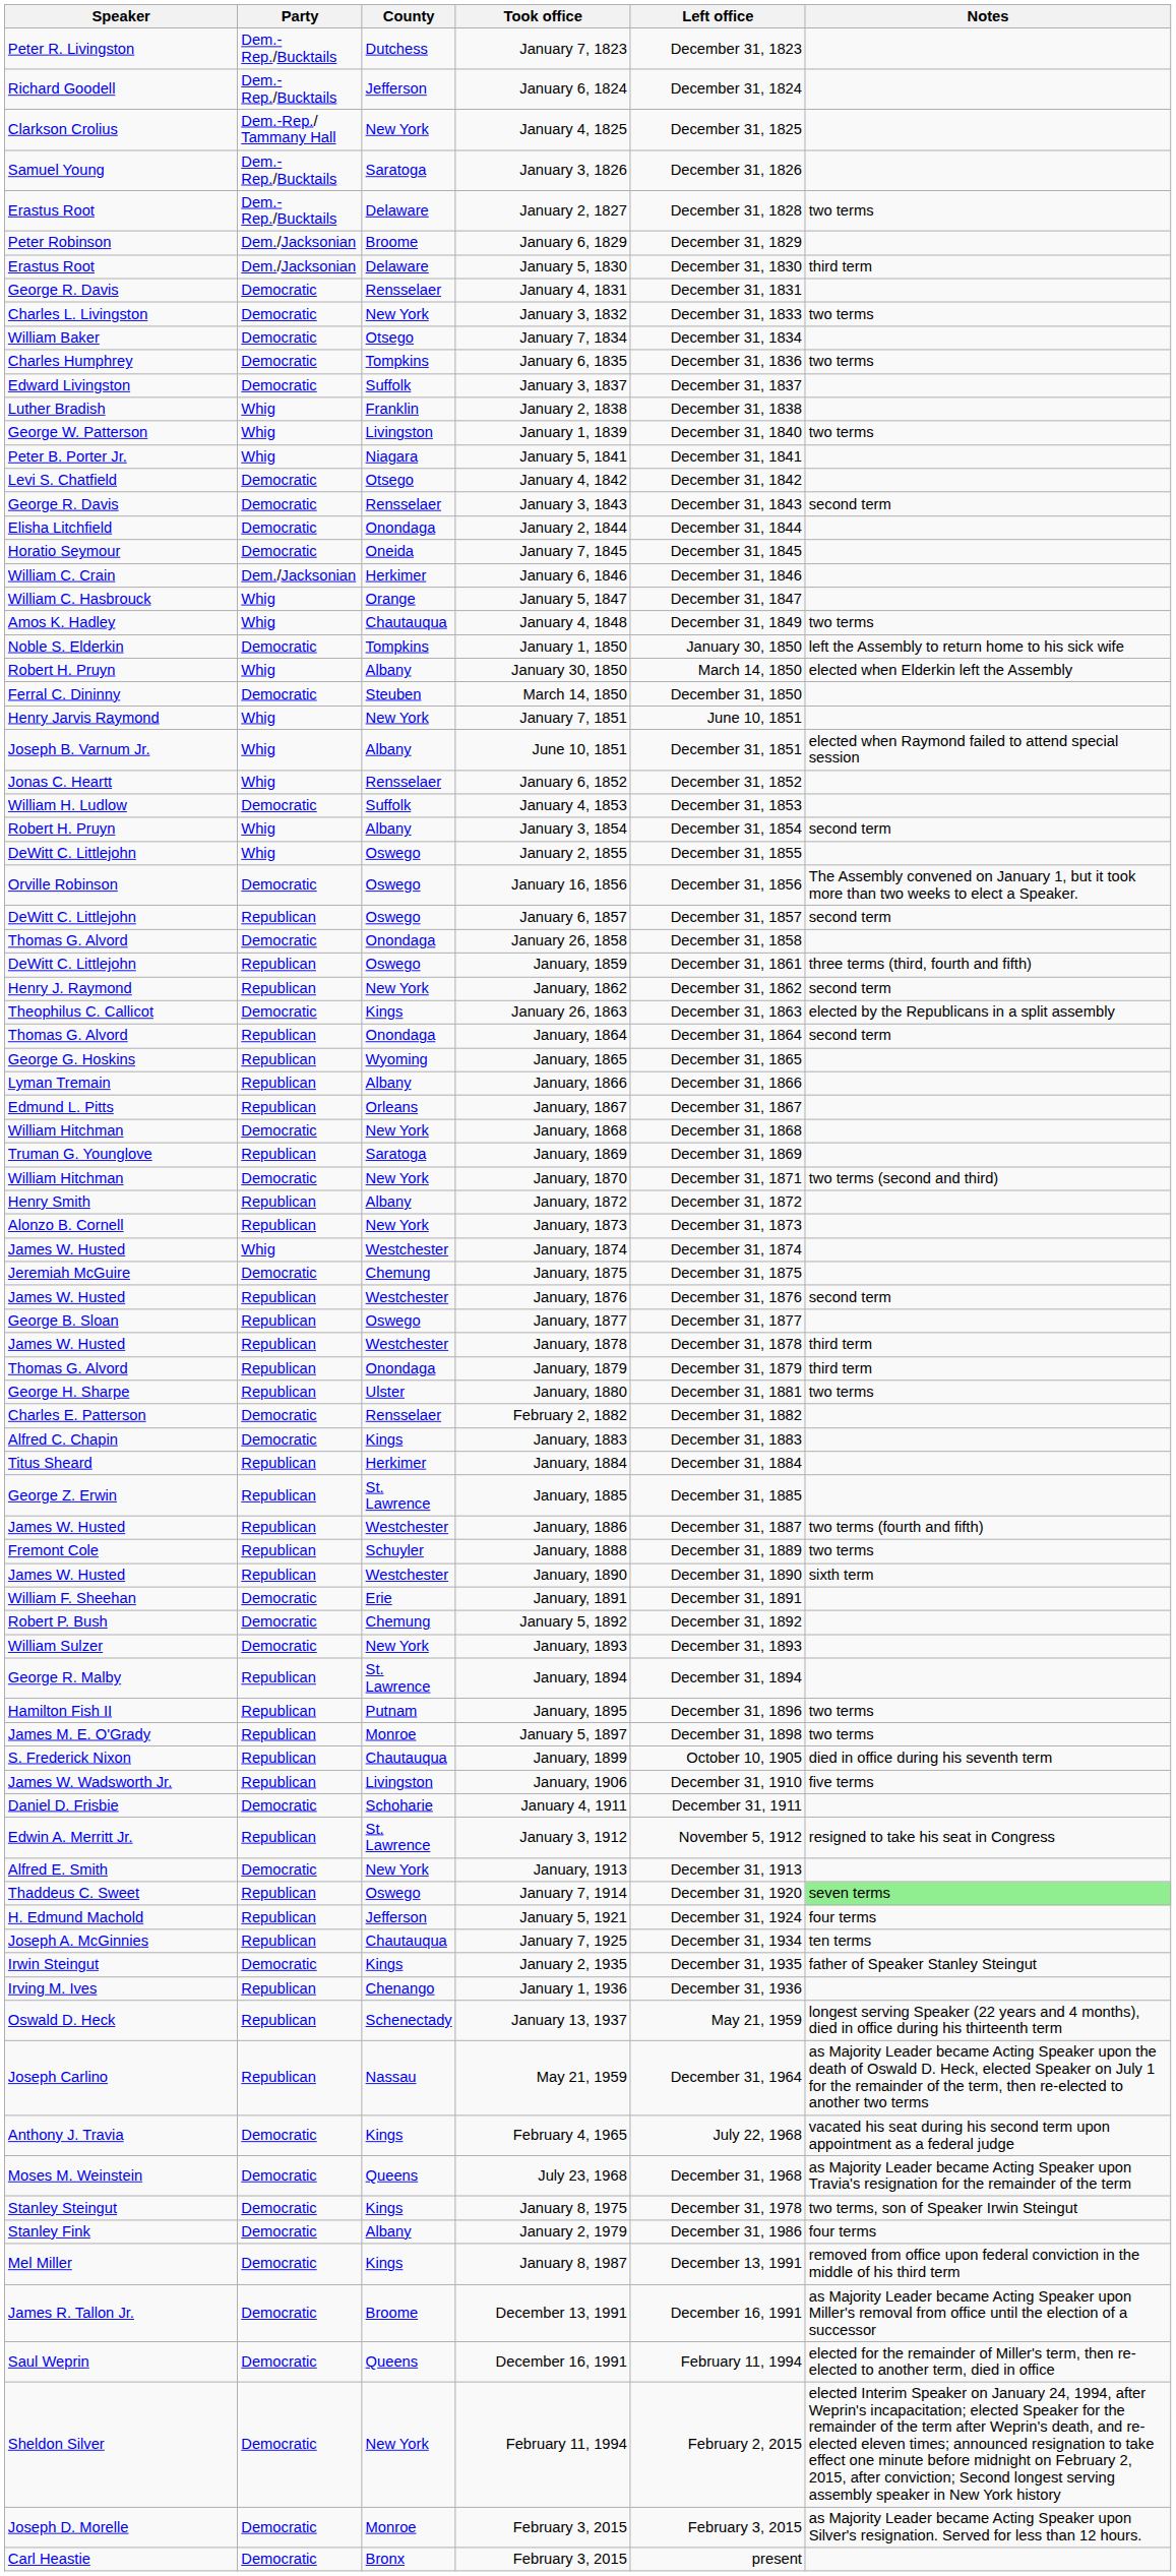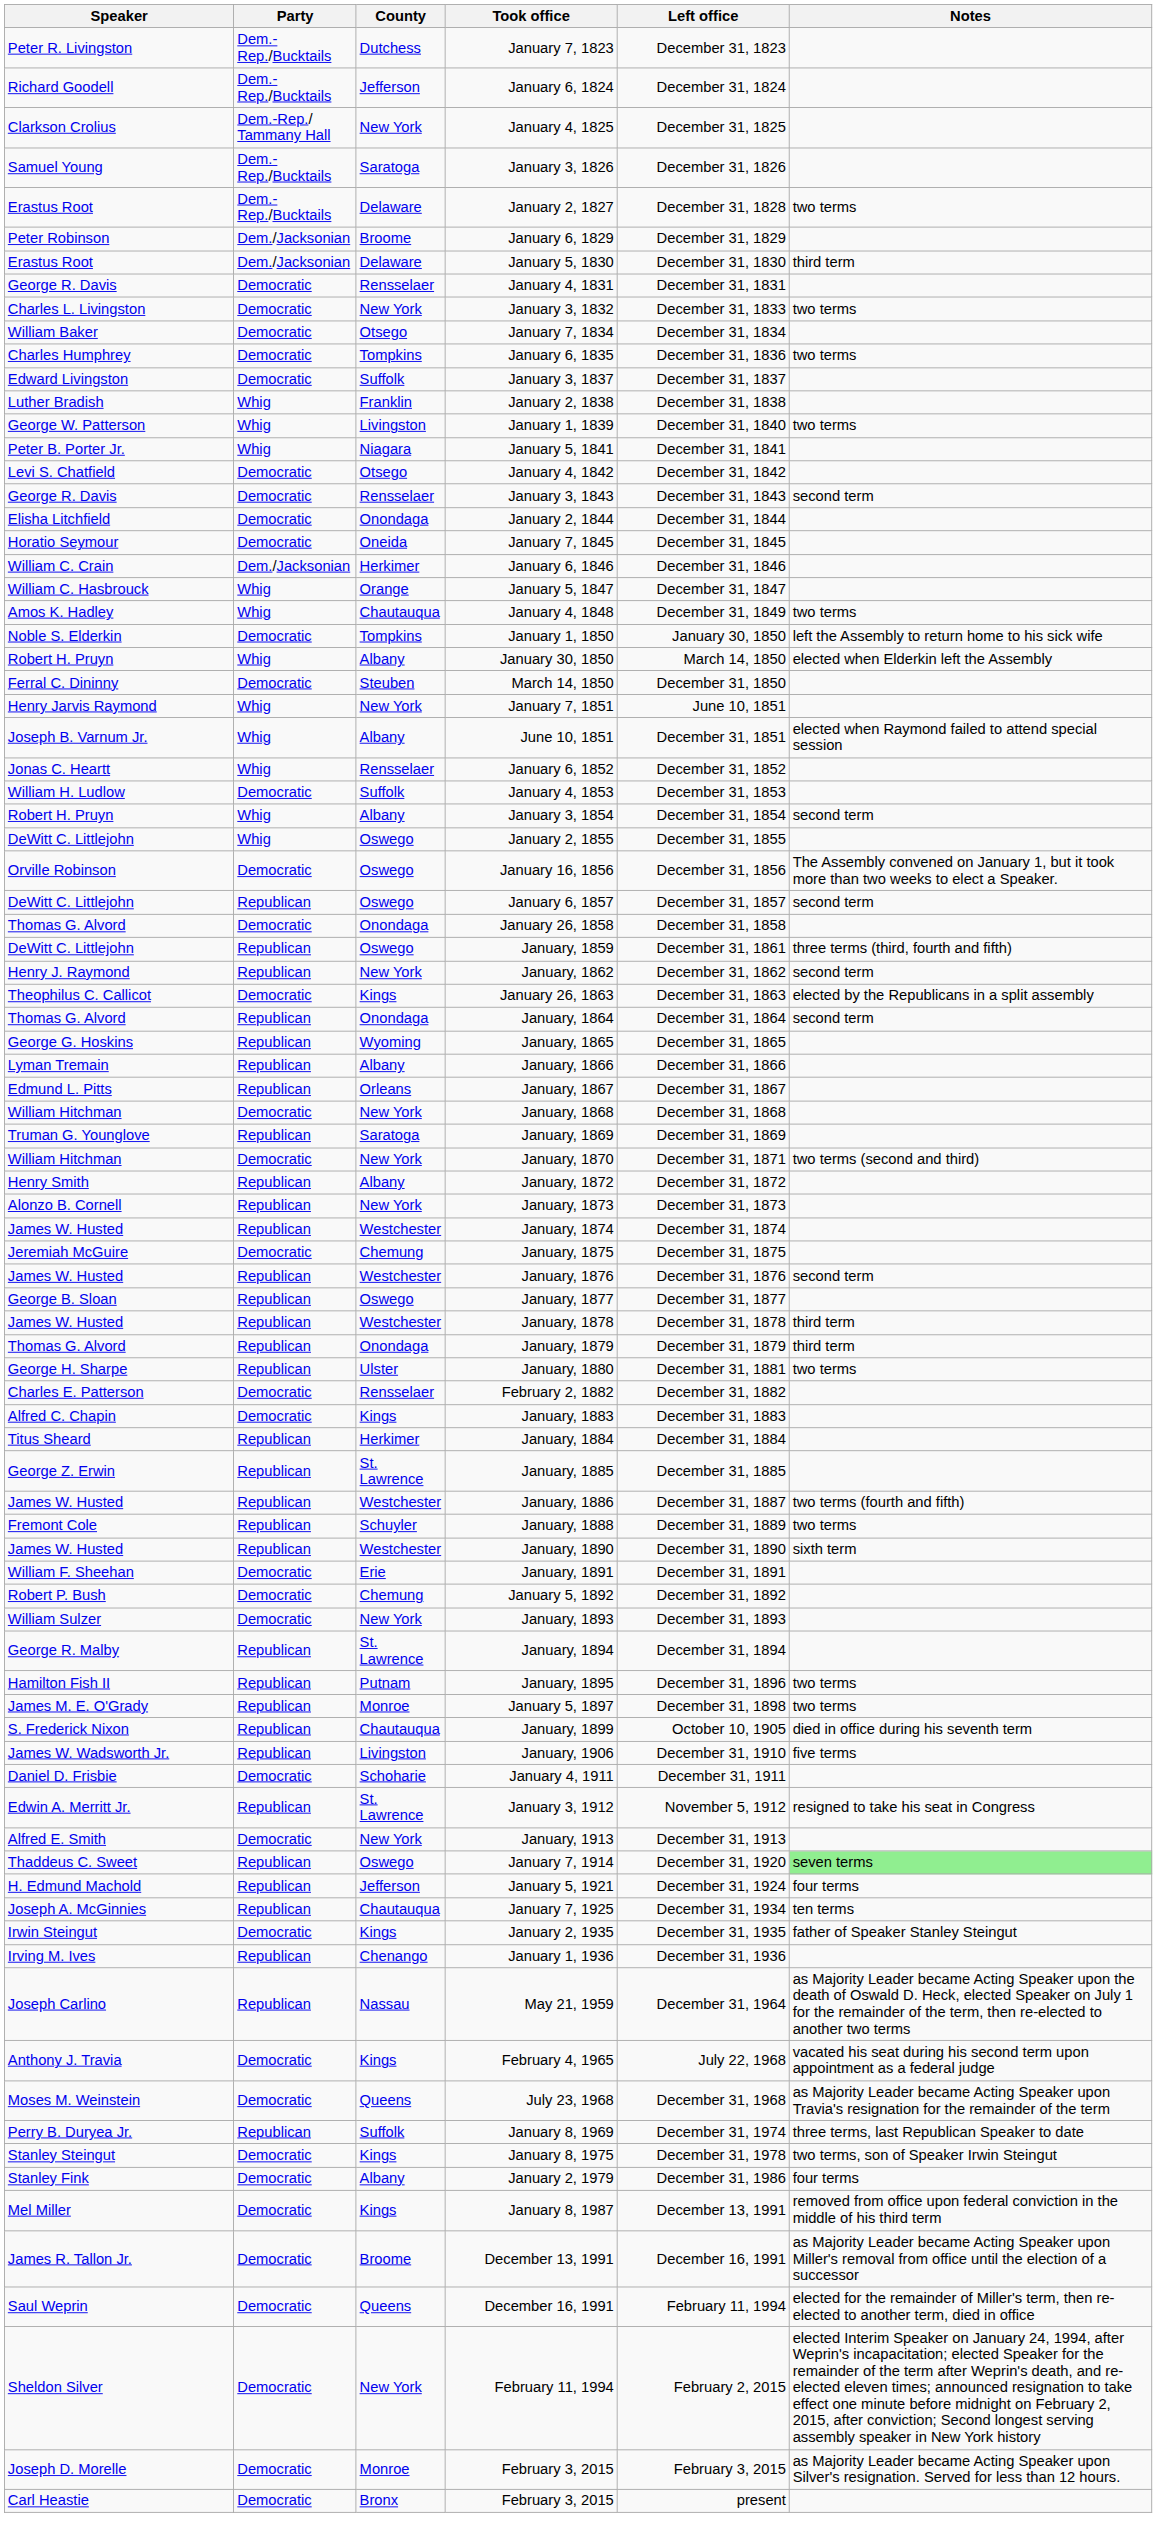January, 1874 | Party: Whig -> Republican
- row: Oswald D. Heck | Republican | Schenectady | January 13, 1937 | May 21, 1959 | longest serving Speaker (22 years and 4 months), died in office during his thirteenth term
+ row: Perry B. Duryea Jr. | Republican | Suffolk | January 8, 1969 | December 31, 1974 | three terms, last Republican Speaker to date
